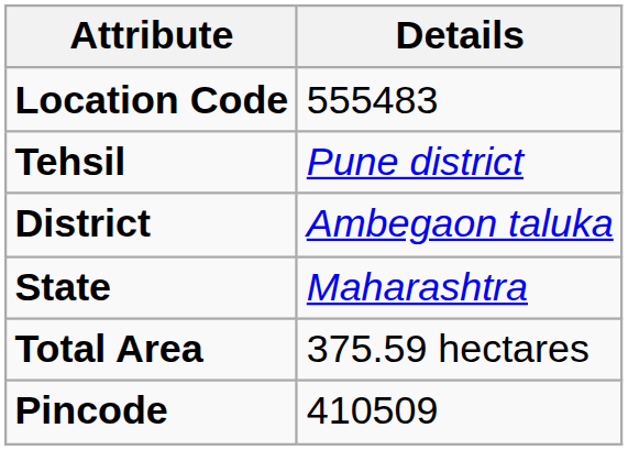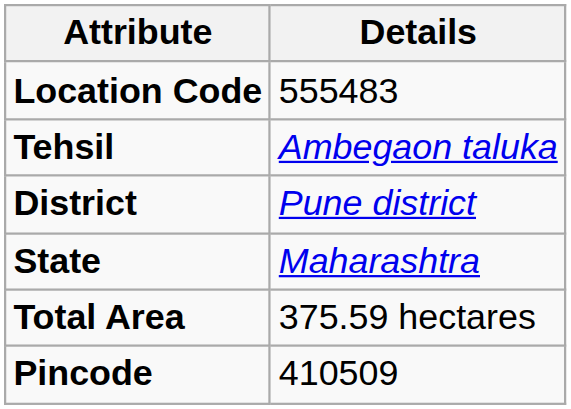Tehsil | Details: Pune district -> Ambegaon taluka
District | Details: Ambegaon taluka -> Pune district
